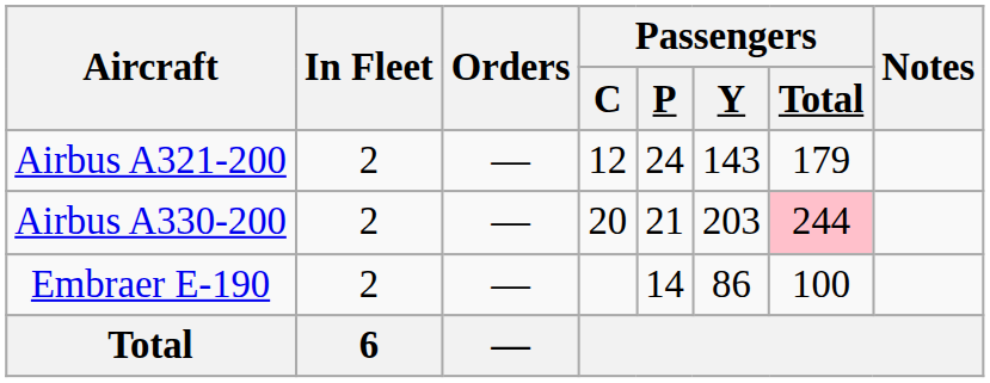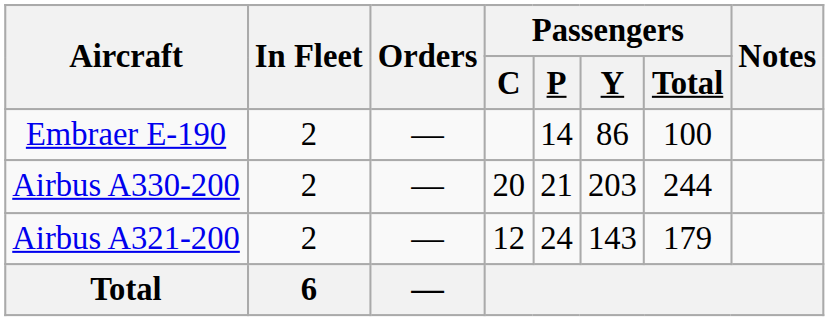rows swapped: Embraer E-190 <-> Airbus A321-200
Airbus A330-200 | Passengers / Total: pink background -> no background
